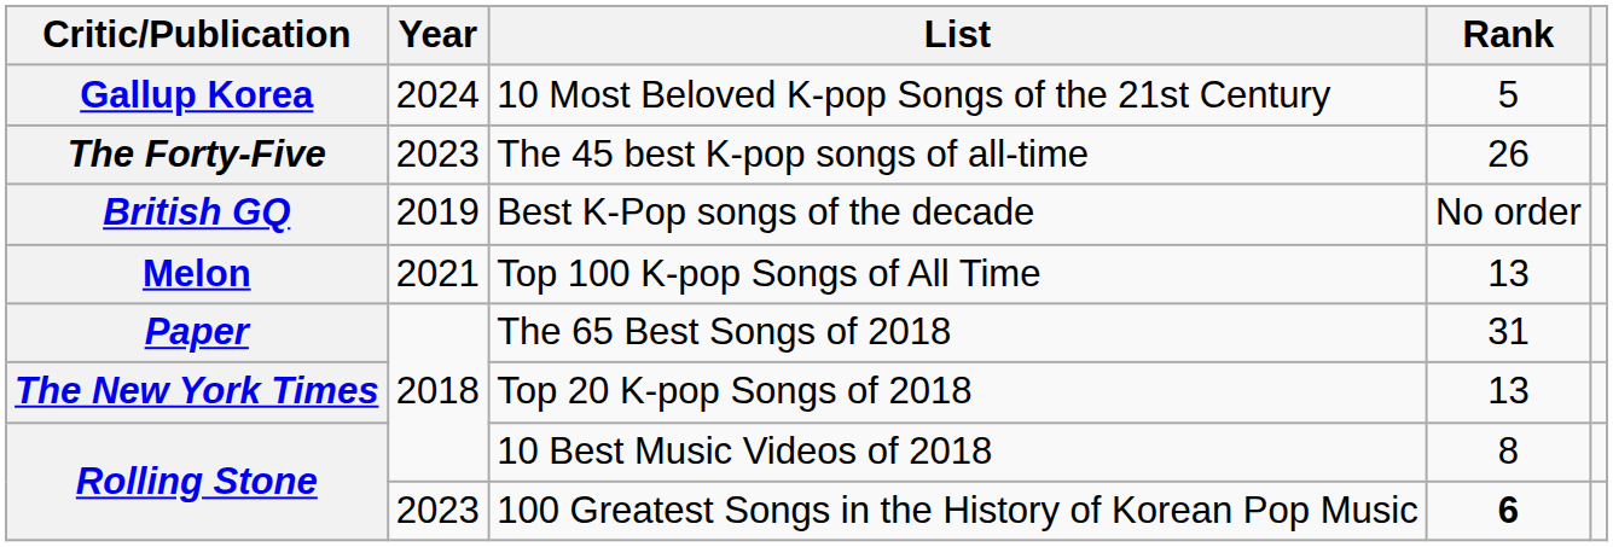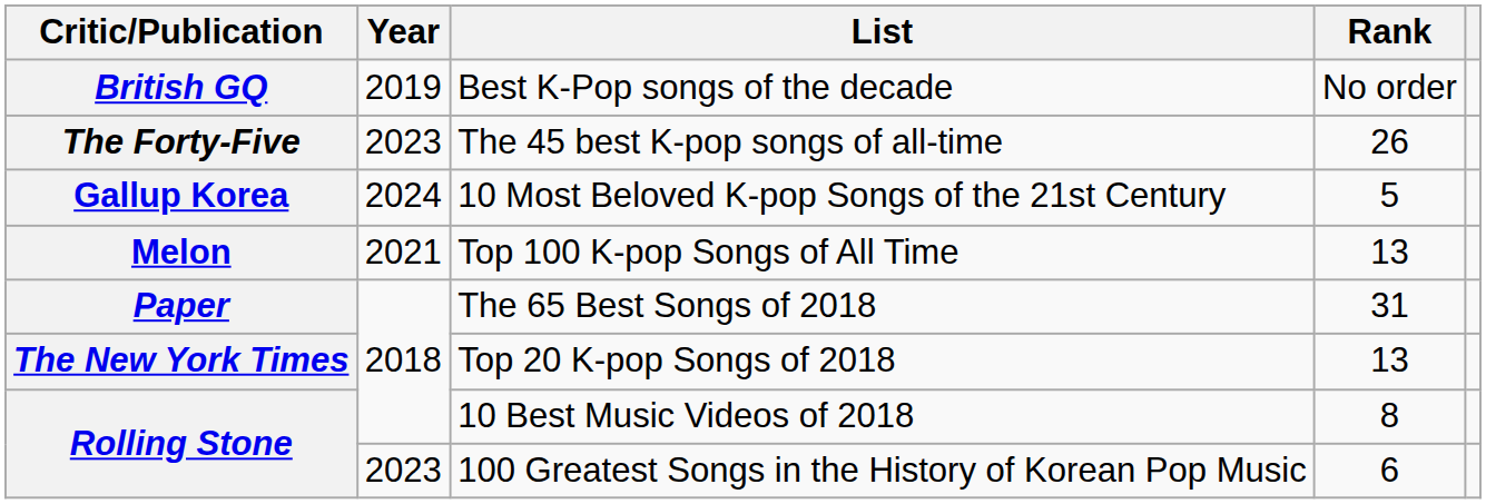rows swapped: Best K-Pop songs of the decade <-> 10 Most Beloved K-pop Songs of the 21st Century
100 Greatest Songs in the History of Korean Pop Music | Rank: bold -> normal
